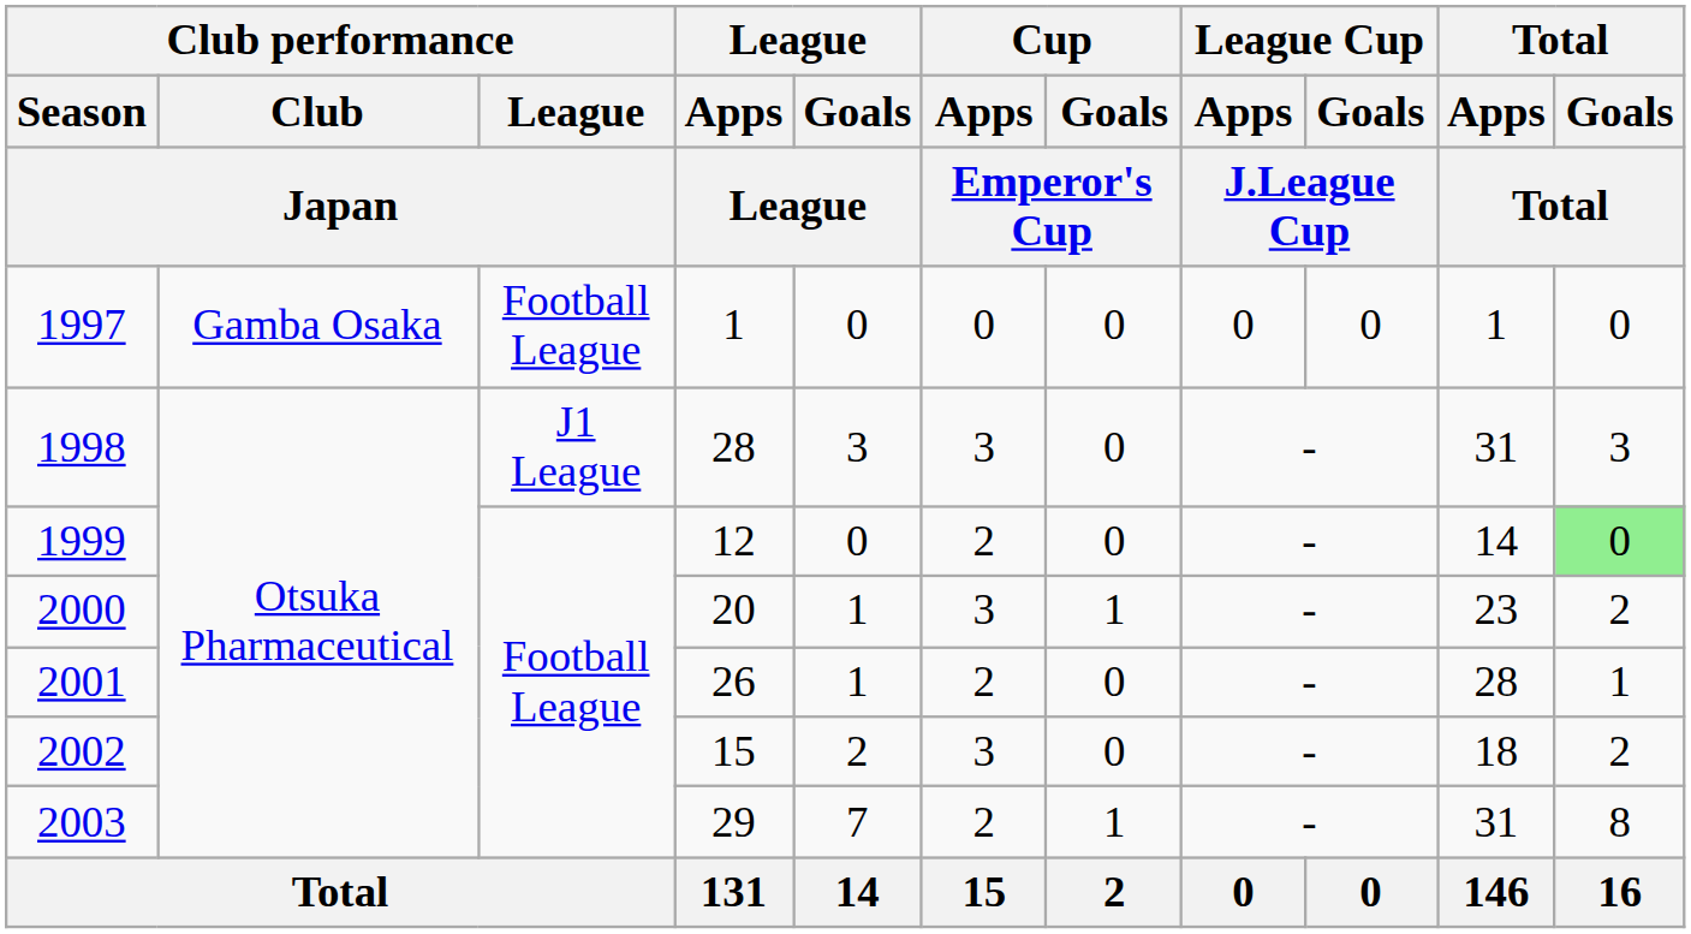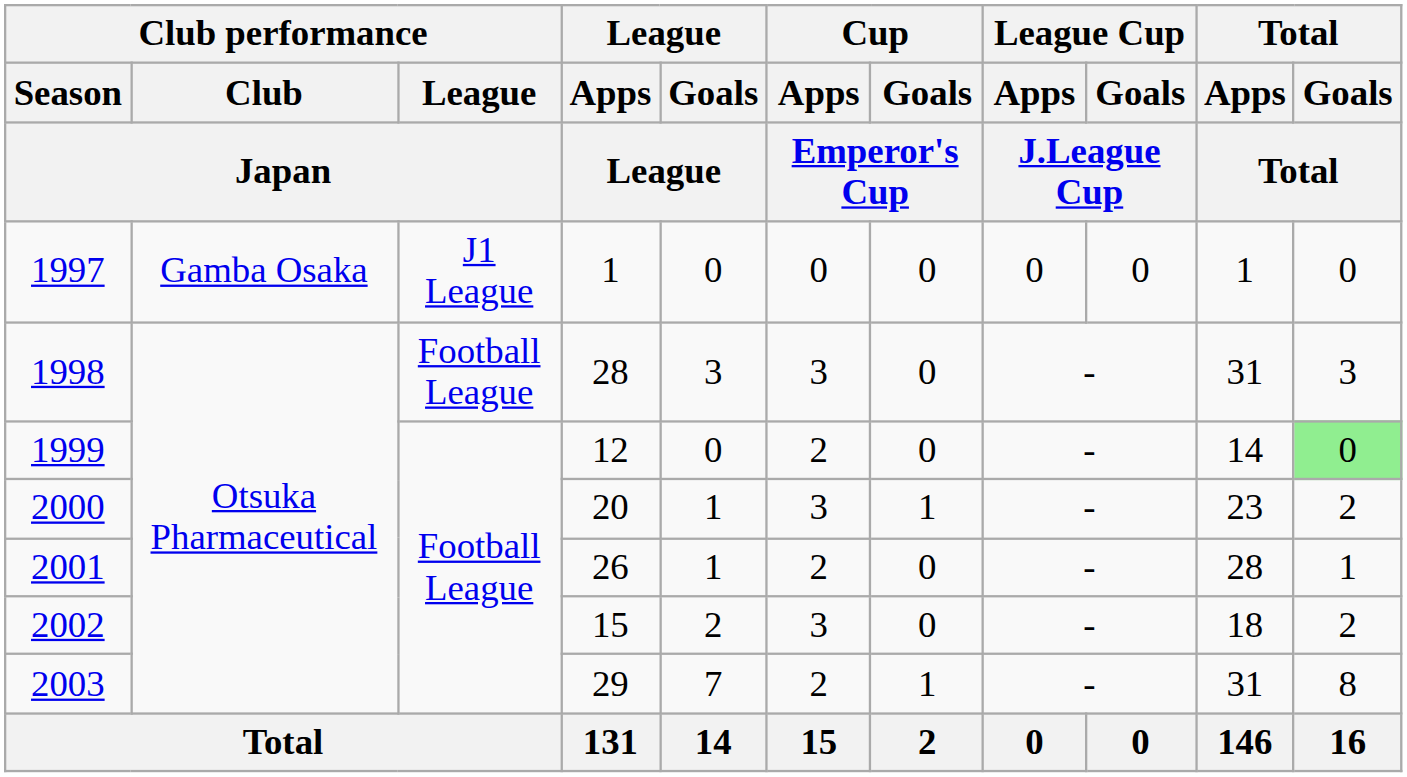1997 | Club performance / League / Japan: Football League -> J1 League
1998 | Club performance / League / Japan: J1 League -> Football League
